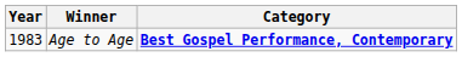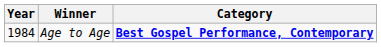Age to Age | Year: 1983 -> 1984
